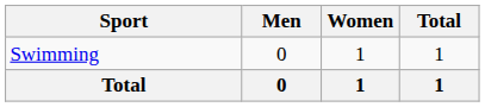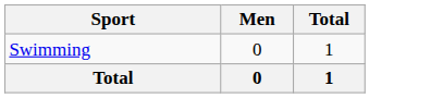- column: Women | 1 | 1
